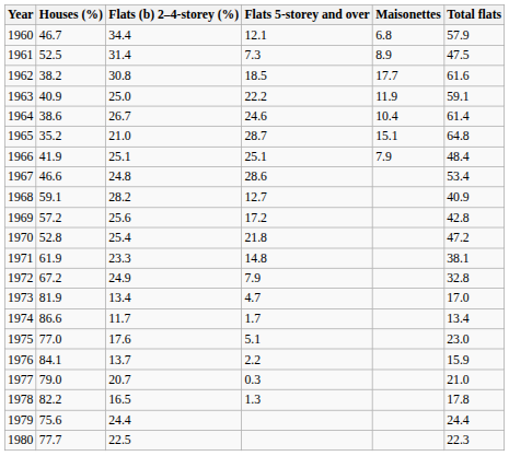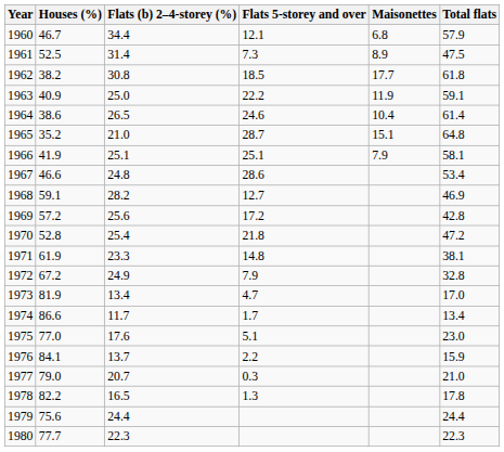1962 | Total flats: 61.6 -> 61.8
1964 | Flats (b) 2–4-storey (%): 26.7 -> 26.5
1966 | Total flats: 48.4 -> 58.1
1968 | Total flats: 40.9 -> 46.9
1980 | Flats (b) 2–4-storey (%): 22.5 -> 22.3
